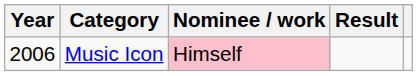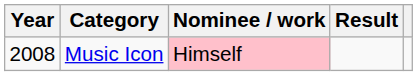Music Icon | Year: 2006 -> 2008
